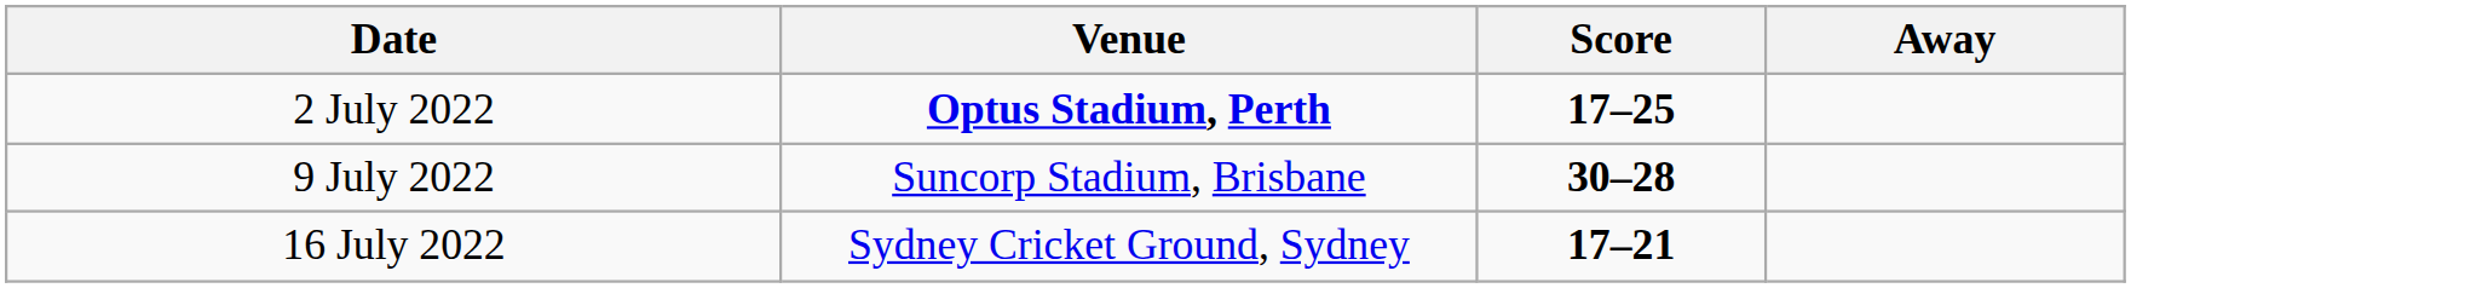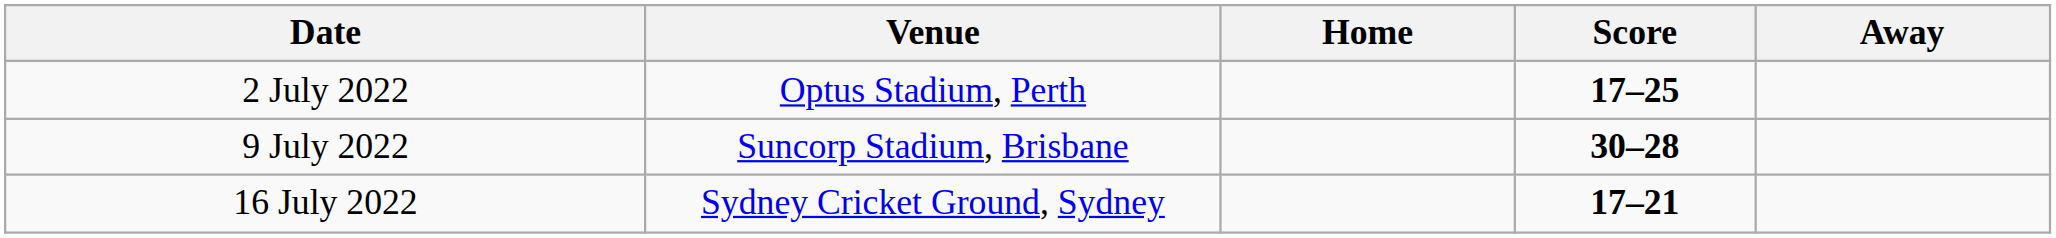+ column: Home
2 July 2022 | Venue: bold -> normal
